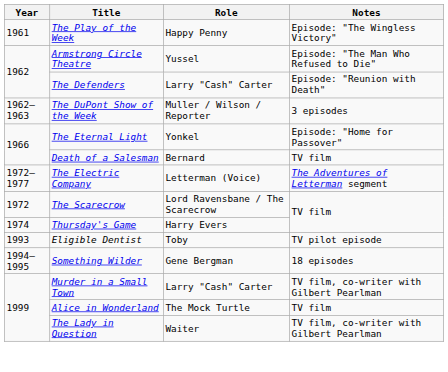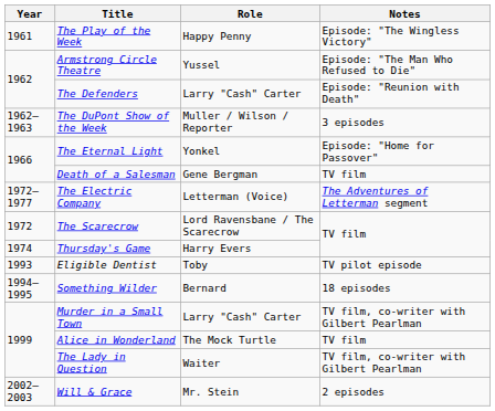Death of a Salesman | Role: Bernard -> Gene Bergman
Something Wilder | Role: Gene Bergman -> Bernard
+ row: 2002–2003 | Will & Grace | Mr. Stein | 2 episodes
